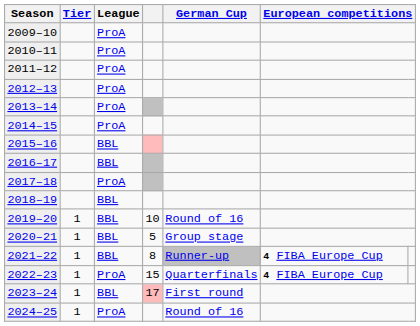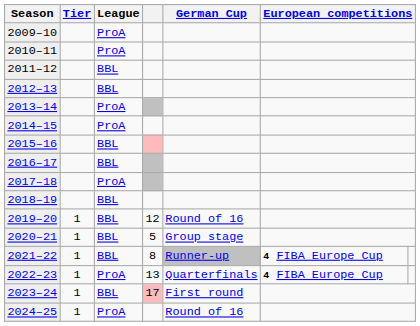2011–12 | League: ProA -> BBL
2012–13 | League: ProA -> BBL
2019–20 | column 4: 10 -> 12
2022–23 | column 4: 15 -> 13
